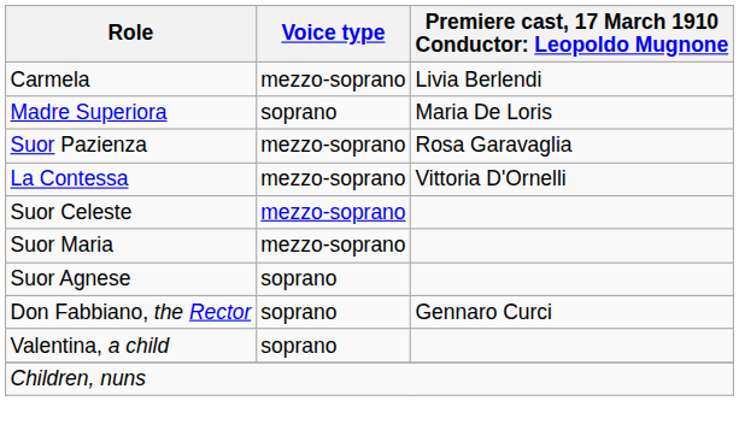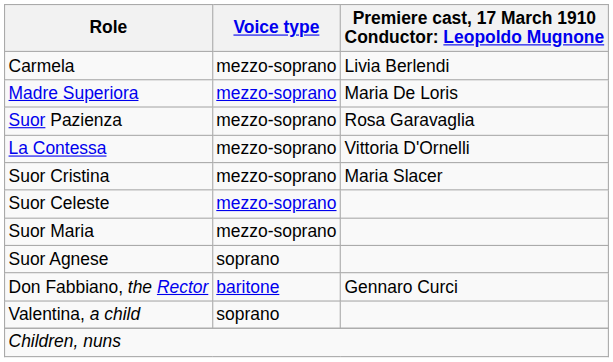Madre Superiora | Voice type: soprano -> mezzo-soprano
+ row: Suor Cristina | mezzo-soprano | Maria Slacer
Don Fabbiano, the Rector | Voice type: soprano -> baritone
